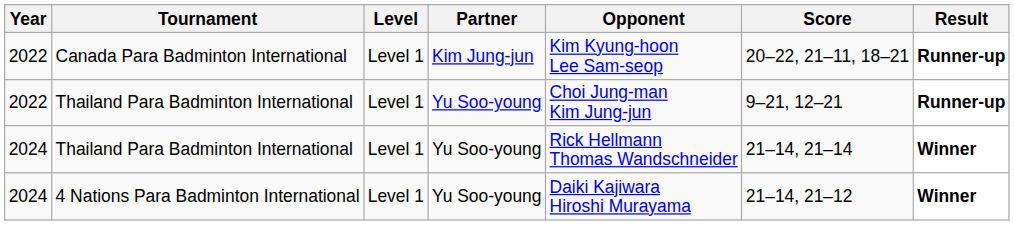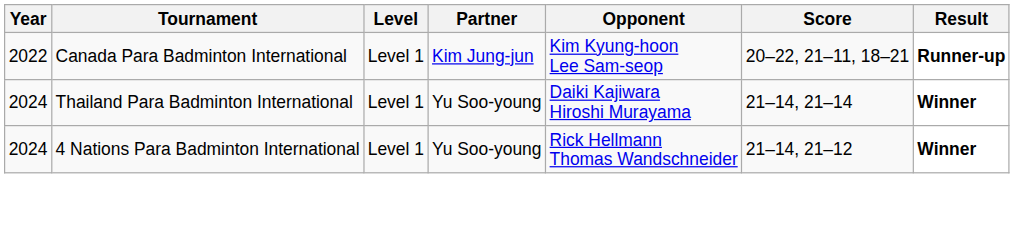- row: 2022 | Thailand Para Badminton International | Level 1 | Yu Soo-young | Choi Jung-man Kim Jung-jun | 9–21, 12–21 | Runner-up
2024 / Thailand Para Badminton International | Opponent: Rick Hellmann Thomas Wandschneider -> Daiki Kajiwara Hiroshi Murayama
4 Nations Para Badminton International | Opponent: Daiki Kajiwara Hiroshi Murayama -> Rick Hellmann Thomas Wandschneider
